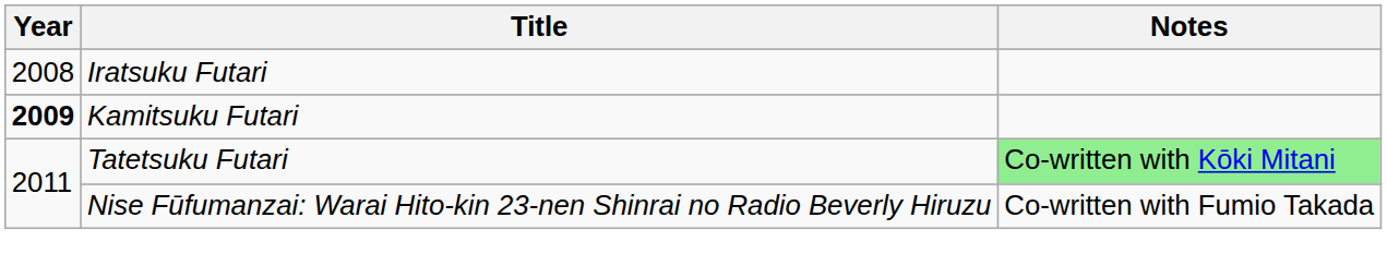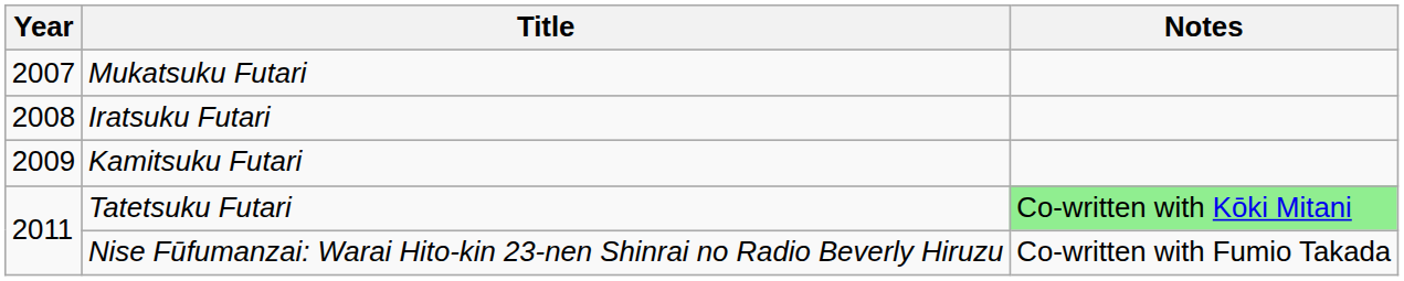+ row: 2007 | Mukatsuku Futari
Kamitsuku Futari | Year: bold -> normal
